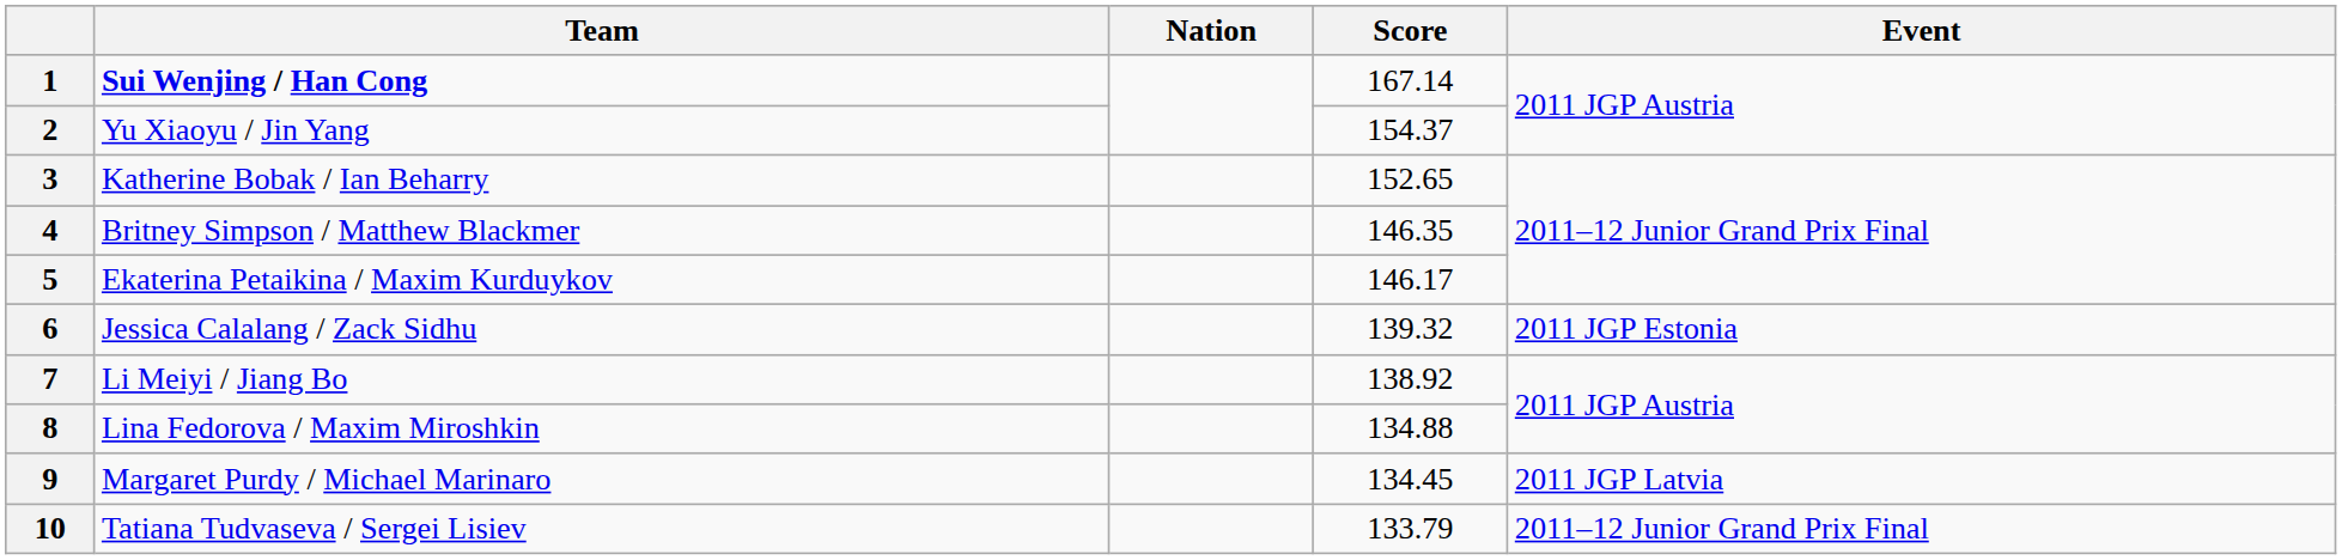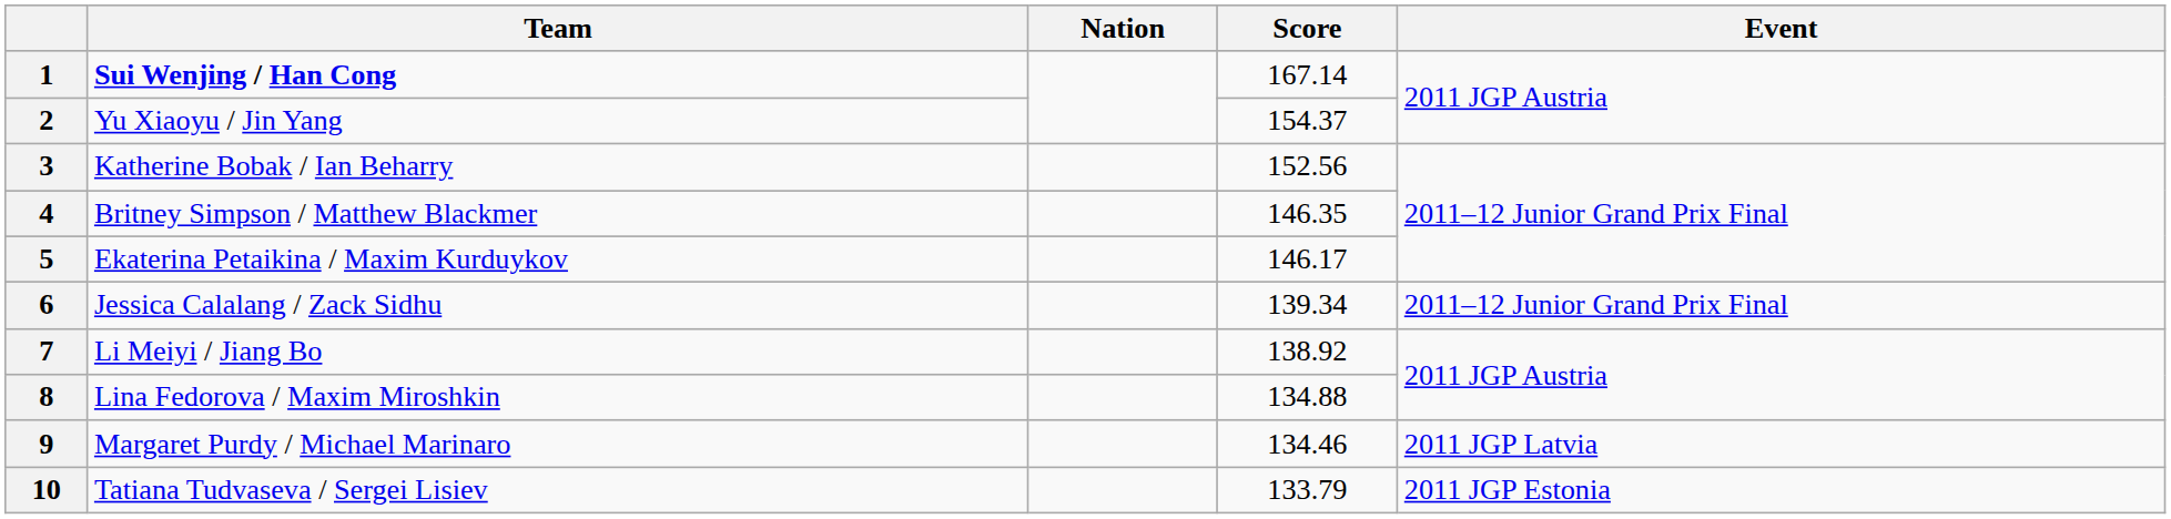3 | Score: 152.65 -> 152.56
6 | Score: 139.32 -> 139.34
6 | Event: 2011 JGP Estonia -> 2011–12 Junior Grand Prix Final
9 | Score: 134.45 -> 134.46
10 | Event: 2011–12 Junior Grand Prix Final -> 2011 JGP Estonia
